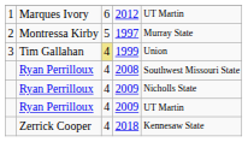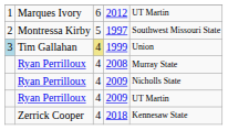1997 | column 5: Murray State -> Southwest Missouri State
1999 | column 1: no background -> lightblue background
2008 | column 5: Southwest Missouri State -> Murray State
